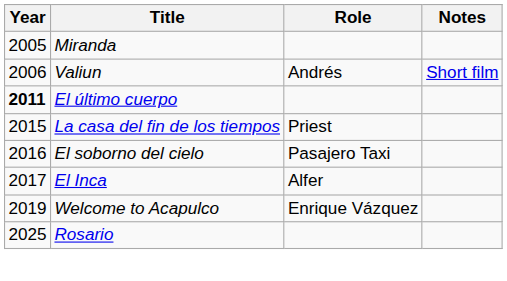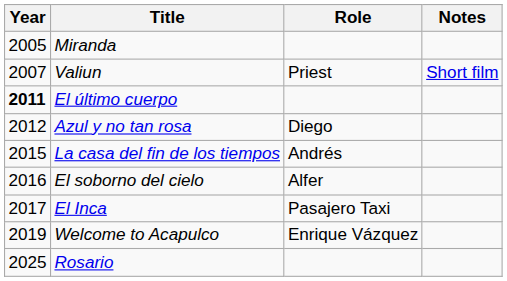Valiun | Year: 2006 -> 2007
Valiun | Role: Andrés -> Priest
+ row: 2012 | Azul y no tan rosa | Diego
La casa del fin de los tiempos | Role: Priest -> Andrés
El soborno del cielo | Role: Pasajero Taxi -> Alfer
El Inca | Role: Alfer -> Pasajero Taxi
